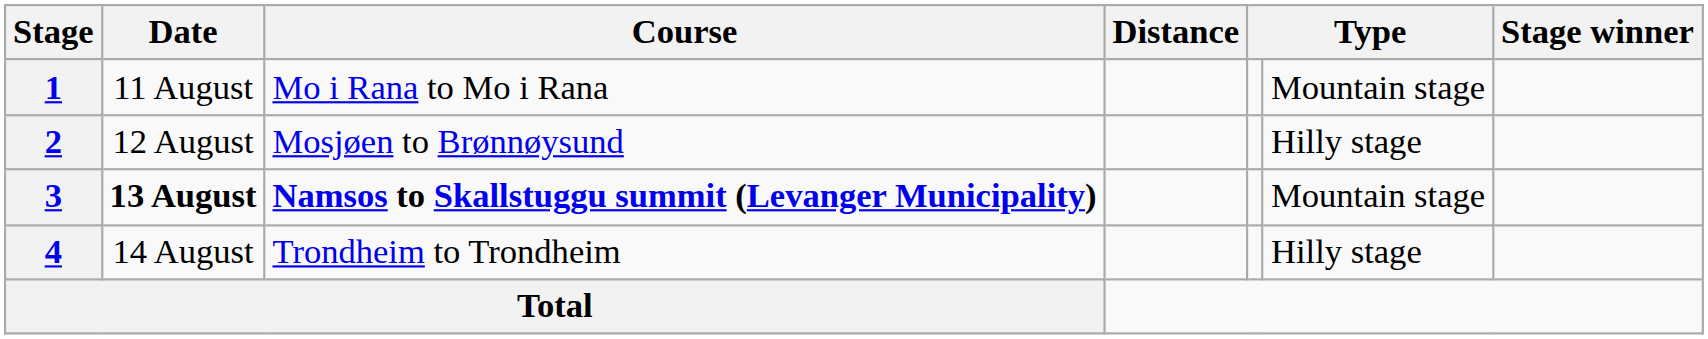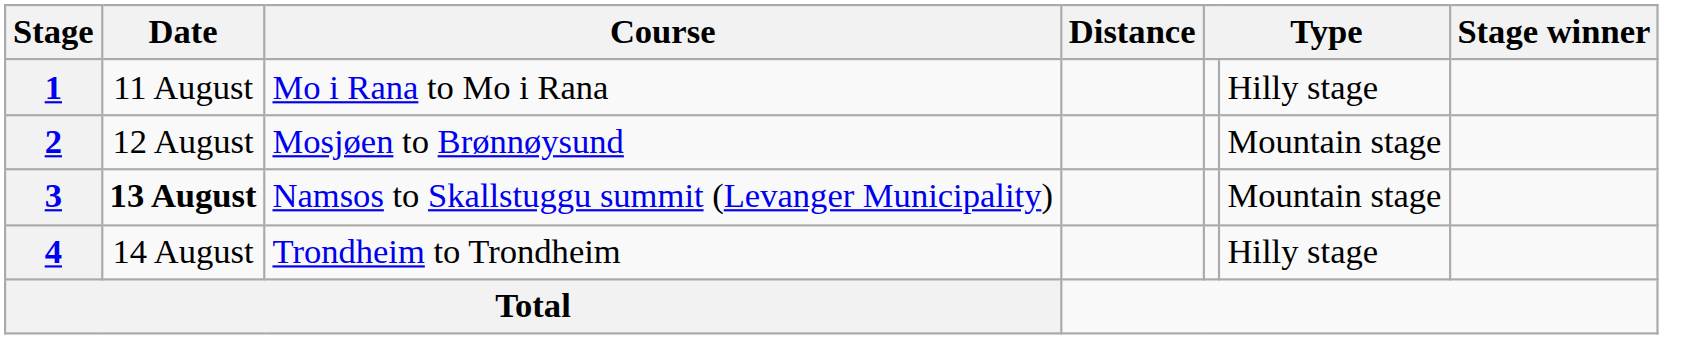1 | column 6: Mountain stage -> Hilly stage
2 | column 6: Hilly stage -> Mountain stage
3 | Course: bold -> normal
